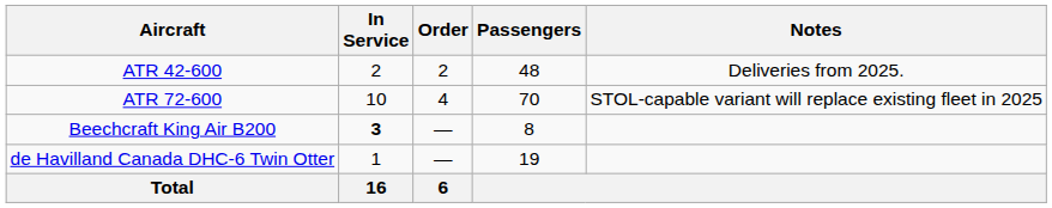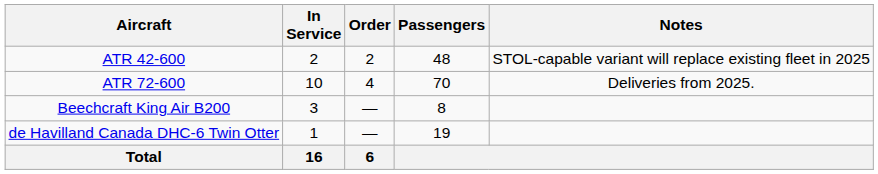ATR 42-600 | Notes: Deliveries from 2025. -> STOL-capable variant will replace existing fleet in 2025
ATR 72-600 | Notes: STOL-capable variant will replace existing fleet in 2025 -> Deliveries from 2025.
Beechcraft King Air B200 | In Service: bold -> normal
